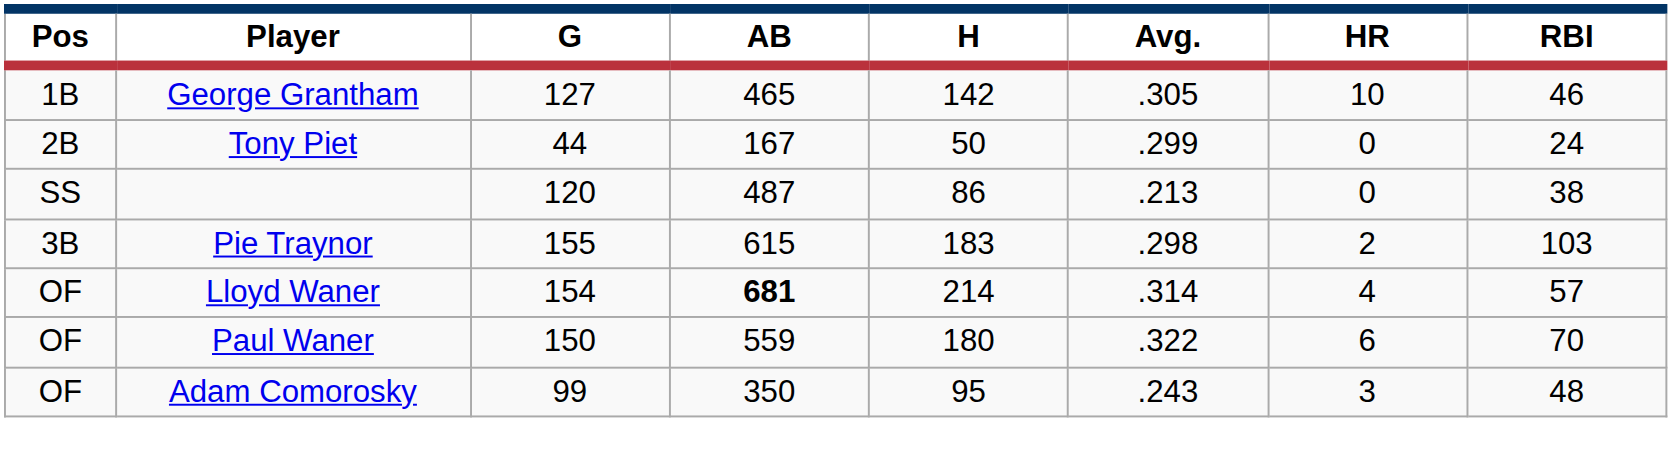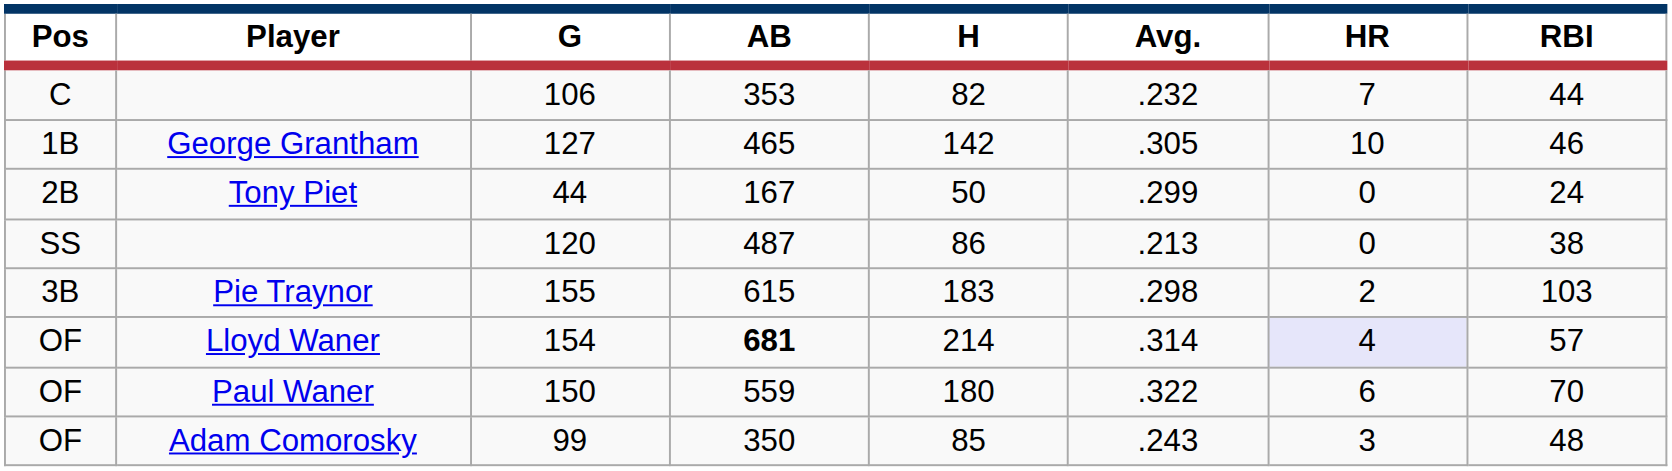+ row: C | 106 | 353 | 82 | .232 | 7 | 44
154 | HR: no background -> lavender background
99 | H: 95 -> 85
